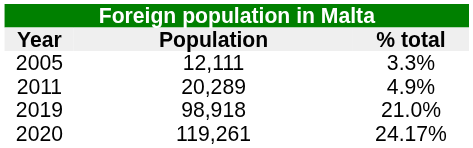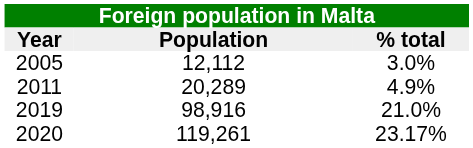2005 | Population: 12,111 -> 12,112
2005 | % total: 3.3% -> 3.0%
2019 | Population: 98,918 -> 98,916
2020 | % total: 24.17% -> 23.17%
